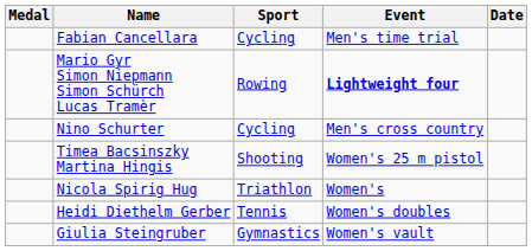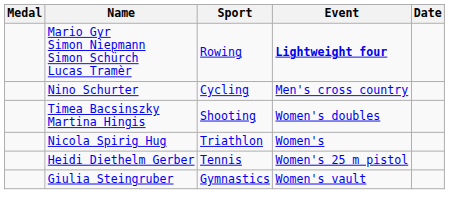- row: Fabian Cancellara | Cycling | Men's time trial
Timea Bacsinszky Martina Hingis | Event: Women's 25 m pistol -> Women's doubles
Heidi Diethelm Gerber | Event: Women's doubles -> Women's 25 m pistol
